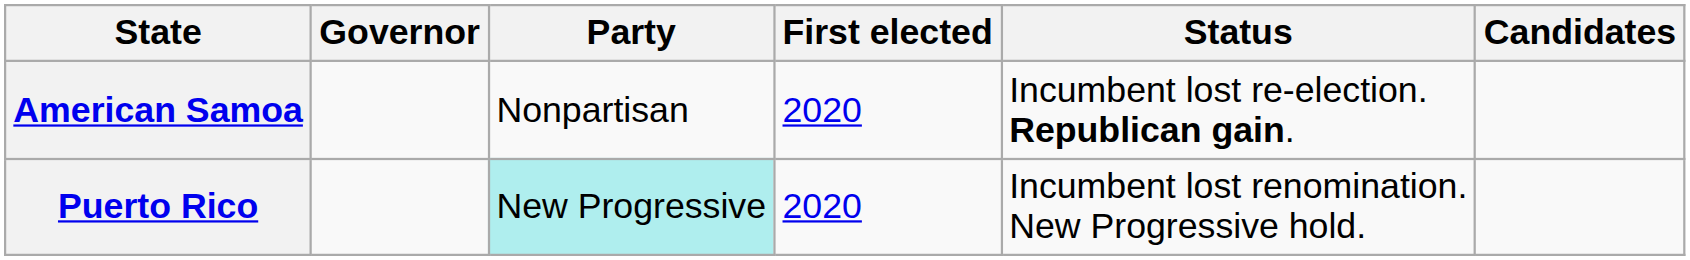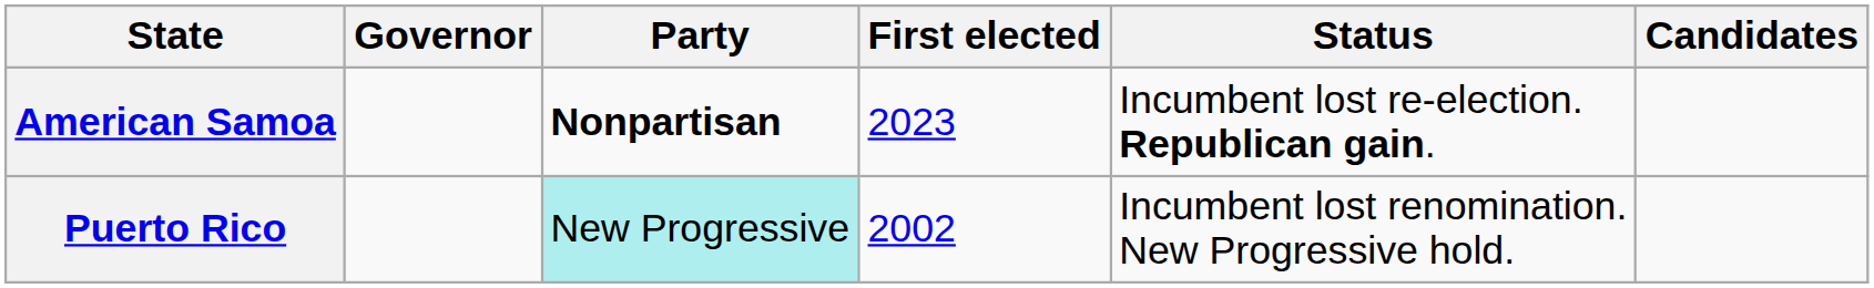American Samoa | Party: normal -> bold
American Samoa | First elected: 2020 -> 2023
Puerto Rico | First elected: 2020 -> 2002
